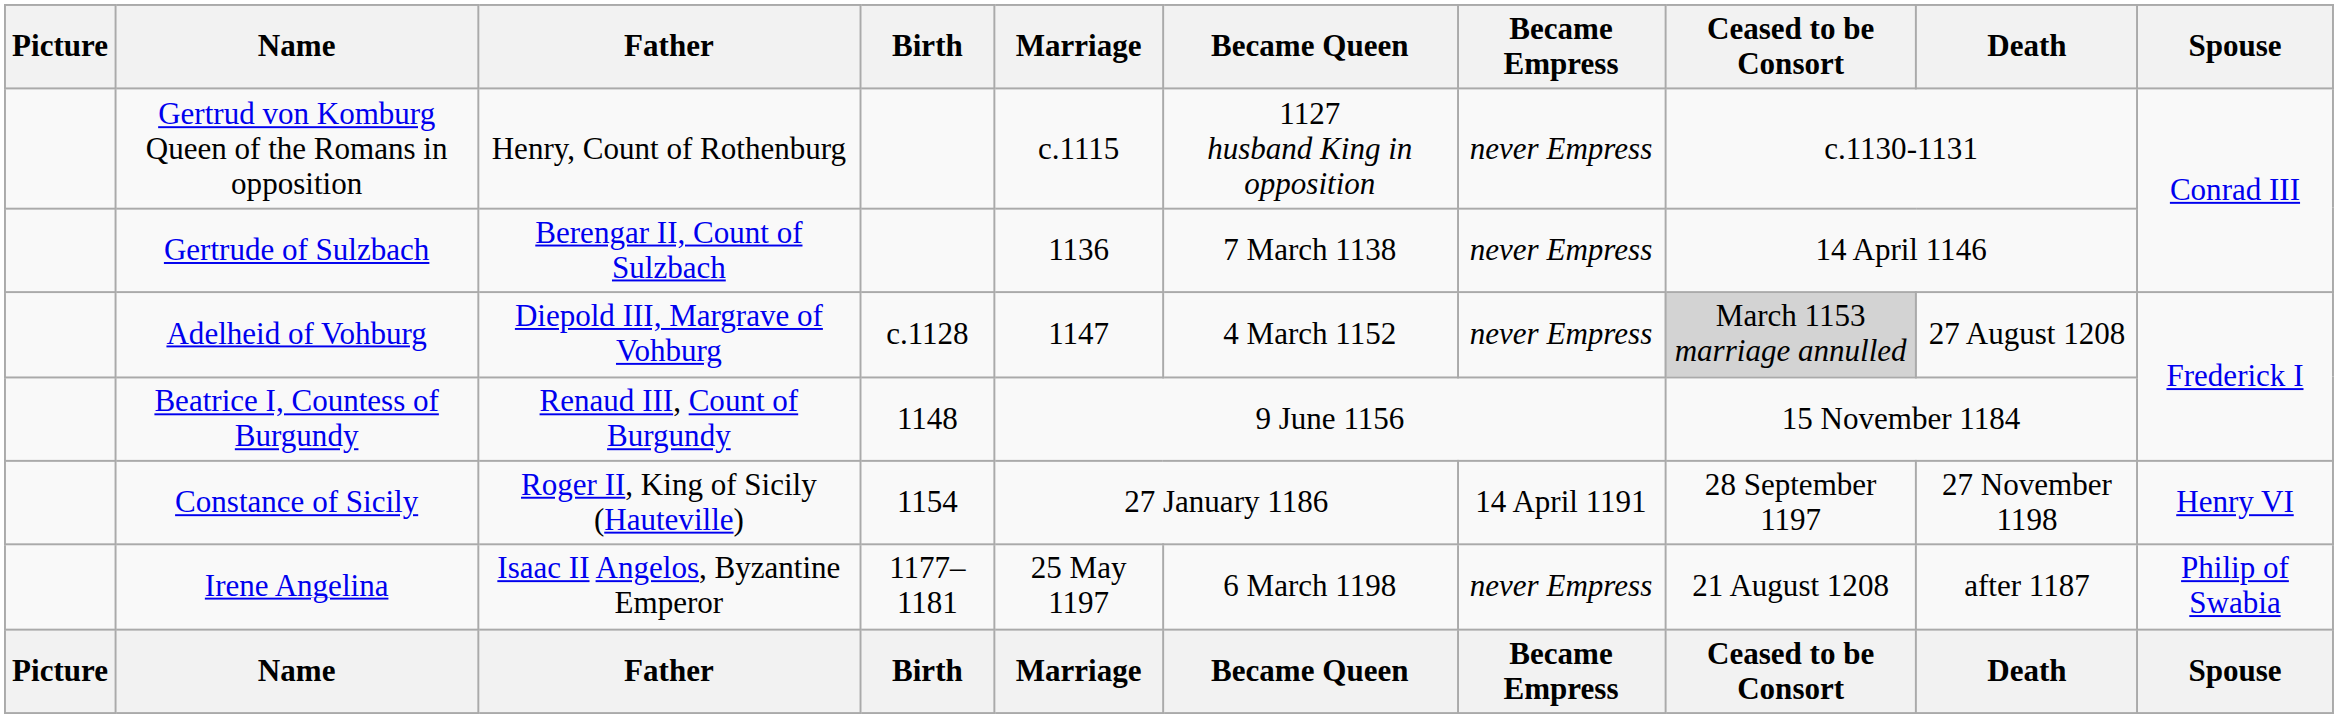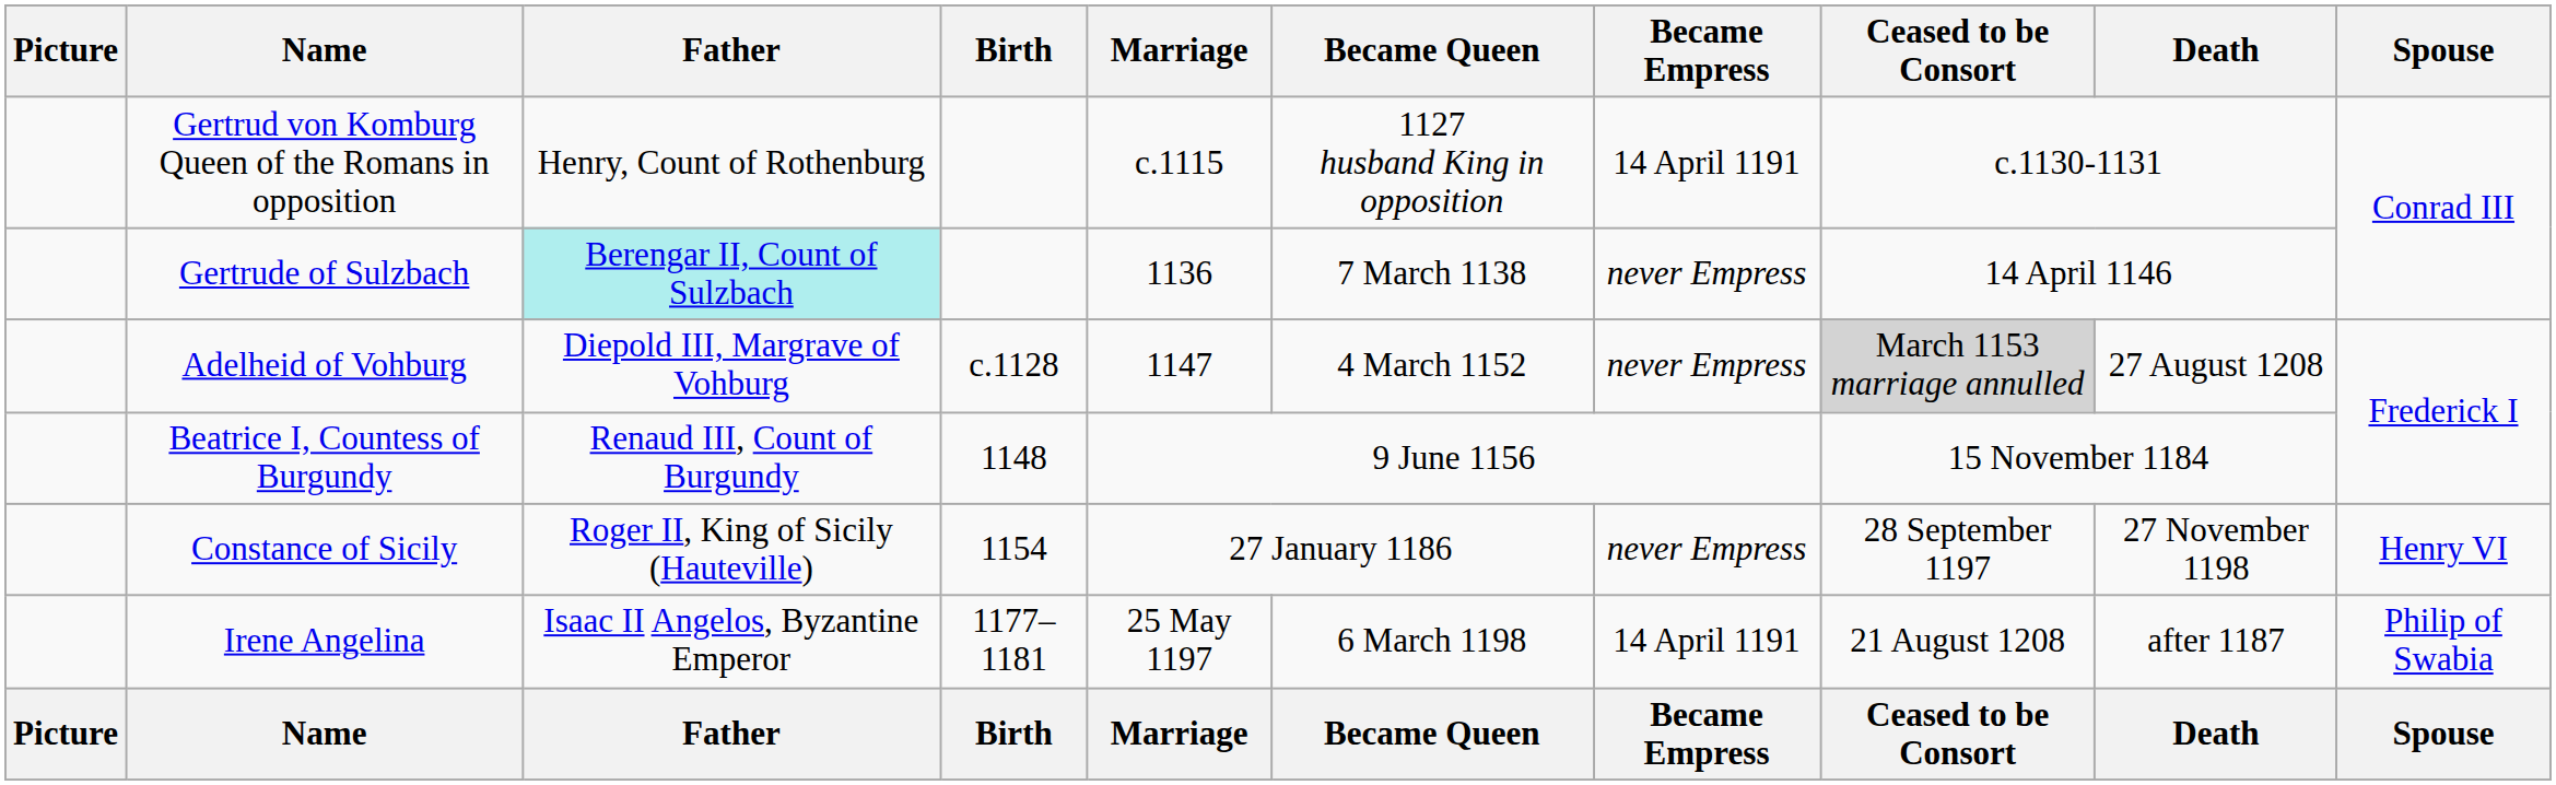Gertrud von Komburg Queen of the Romans in opposition | Became Empress: never Empress -> 14 April 1191
Gertrude of Sulzbach | Father: no background -> paleturquoise background
Constance of Sicily | Became Empress: 14 April 1191 -> never Empress
Irene Angelina | Became Empress: never Empress -> 14 April 1191
